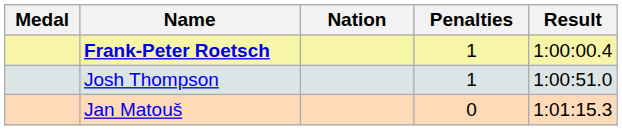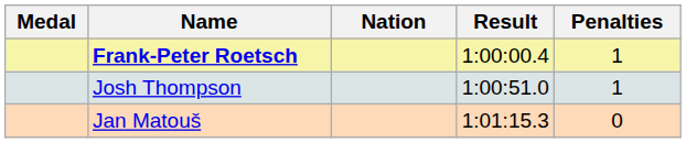columns swapped: Penalties <-> Result
